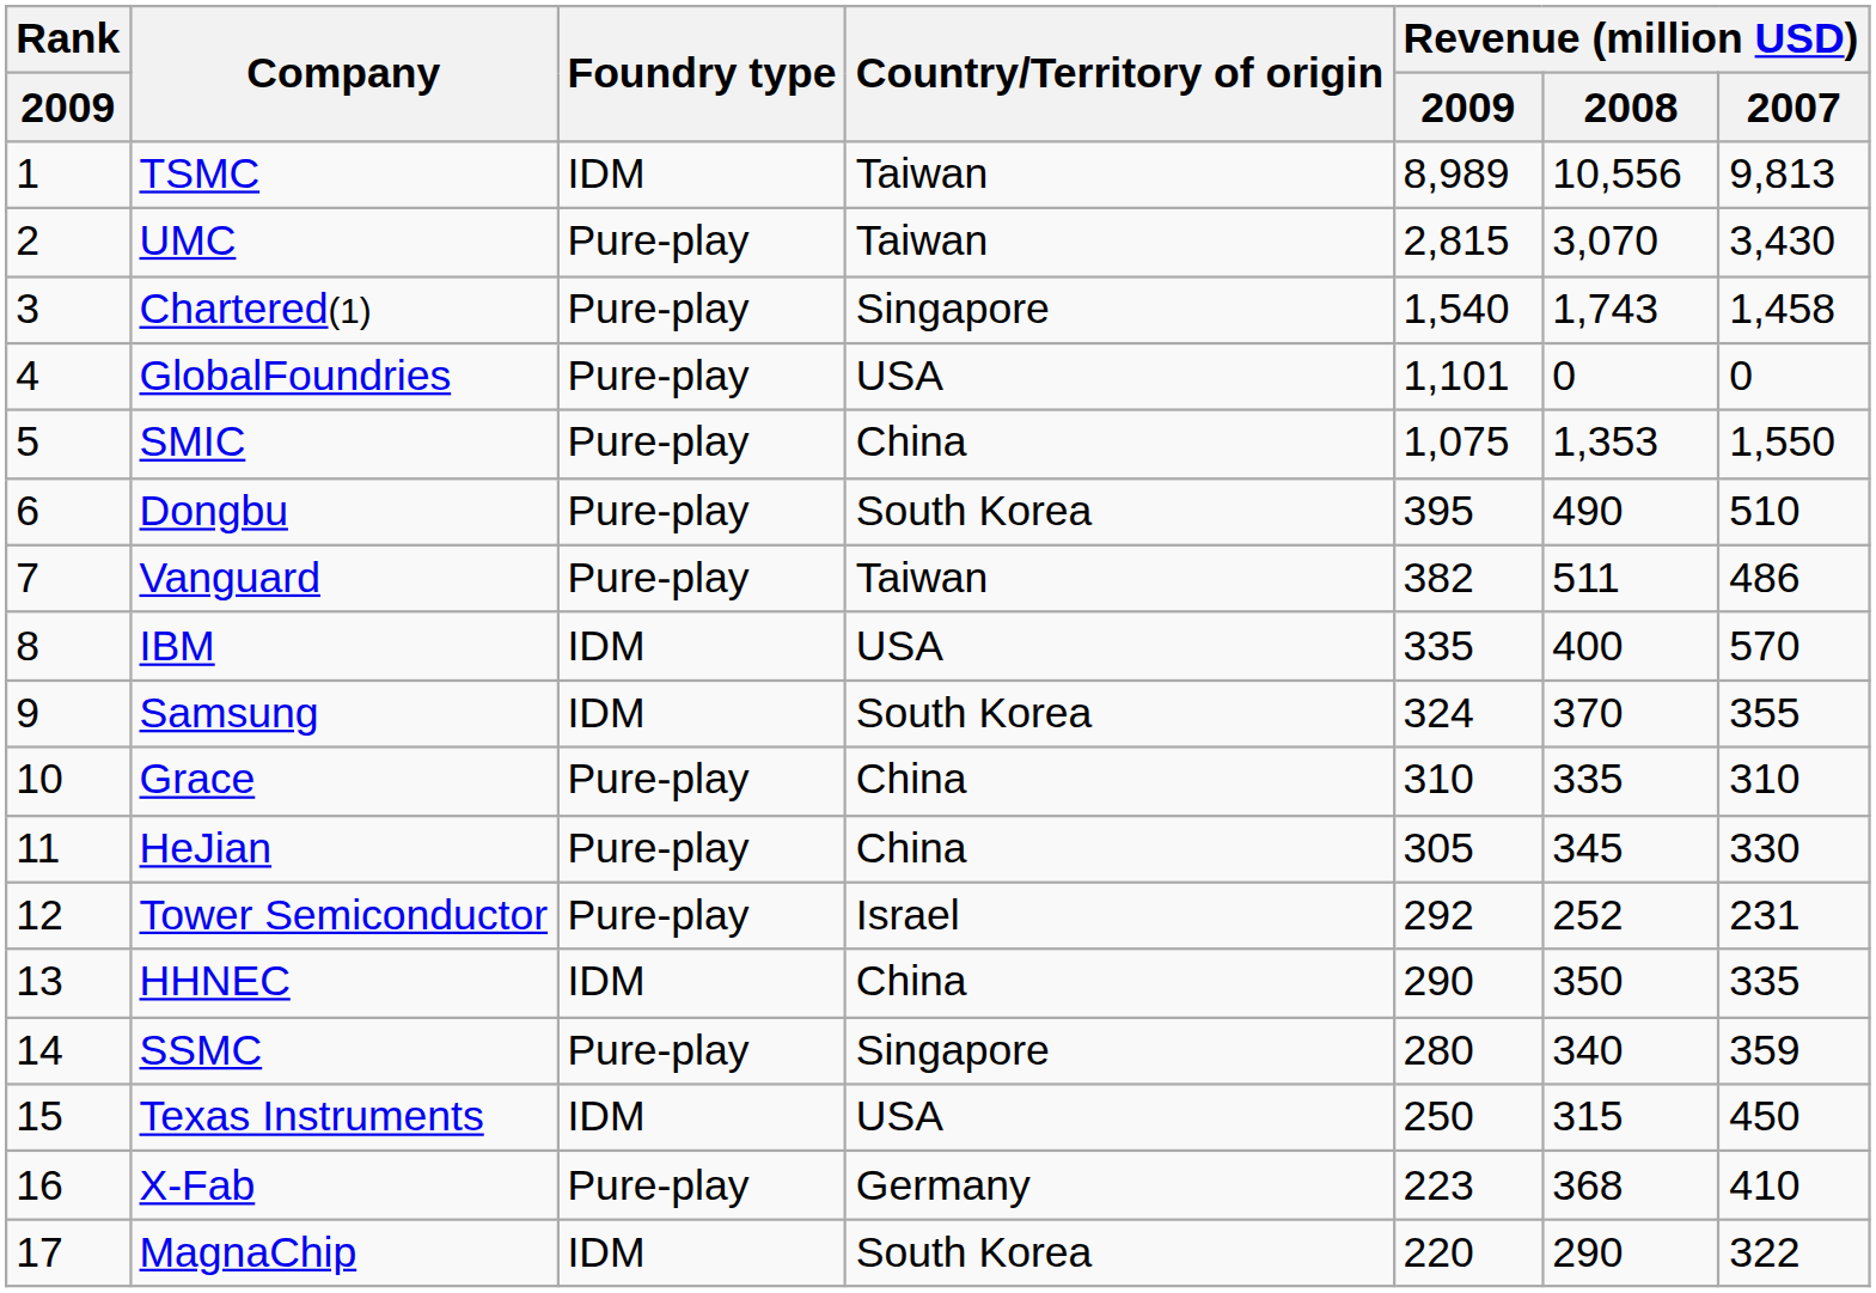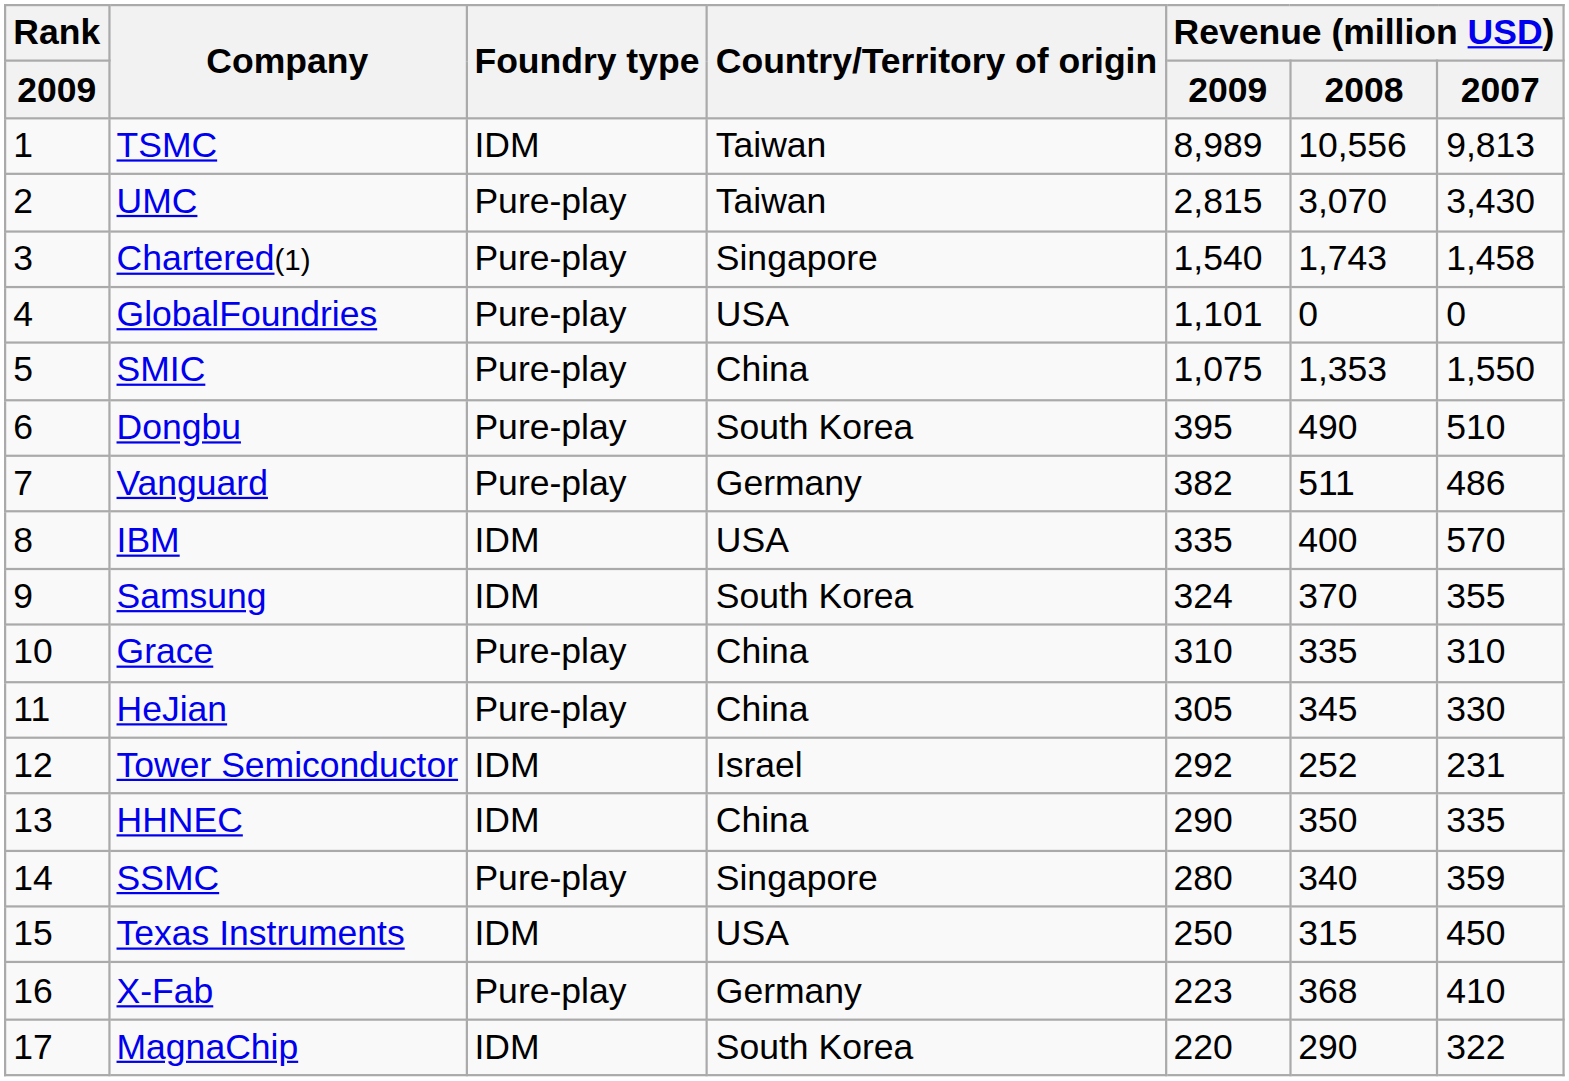Vanguard | Country/Territory of origin: Taiwan -> Germany
Tower Semiconductor | Foundry type: Pure-play -> IDM
